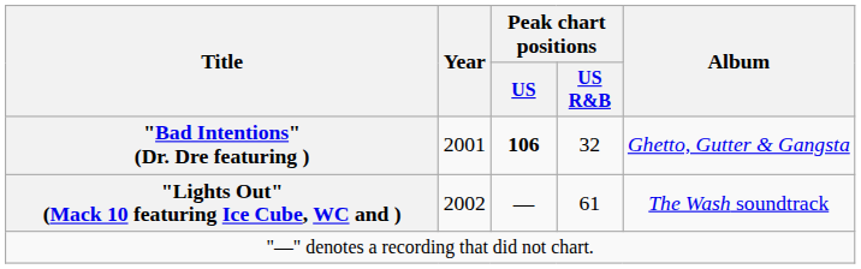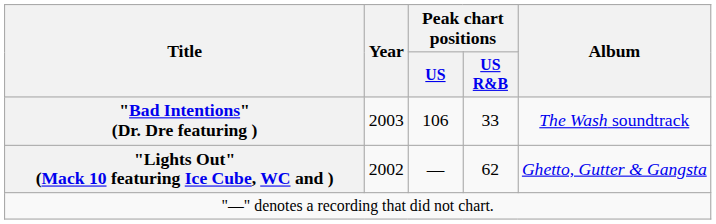"Bad Intentions" (Dr. Dre featuring ) | Year: 2001 -> 2003
"Bad Intentions" (Dr. Dre featuring ) | Peak chart positions / US: bold -> normal
"Bad Intentions" (Dr. Dre featuring ) | Peak chart positions / US R&B: 32 -> 33
"Bad Intentions" (Dr. Dre featuring ) | Album: Ghetto, Gutter & Gangsta -> The Wash soundtrack
"Lights Out" (Mack 10 featuring Ice Cube, WC and ) | Peak chart positions / US R&B: 61 -> 62
"Lights Out" (Mack 10 featuring Ice Cube, WC and ) | Album: The Wash soundtrack -> Ghetto, Gutter & Gangsta
